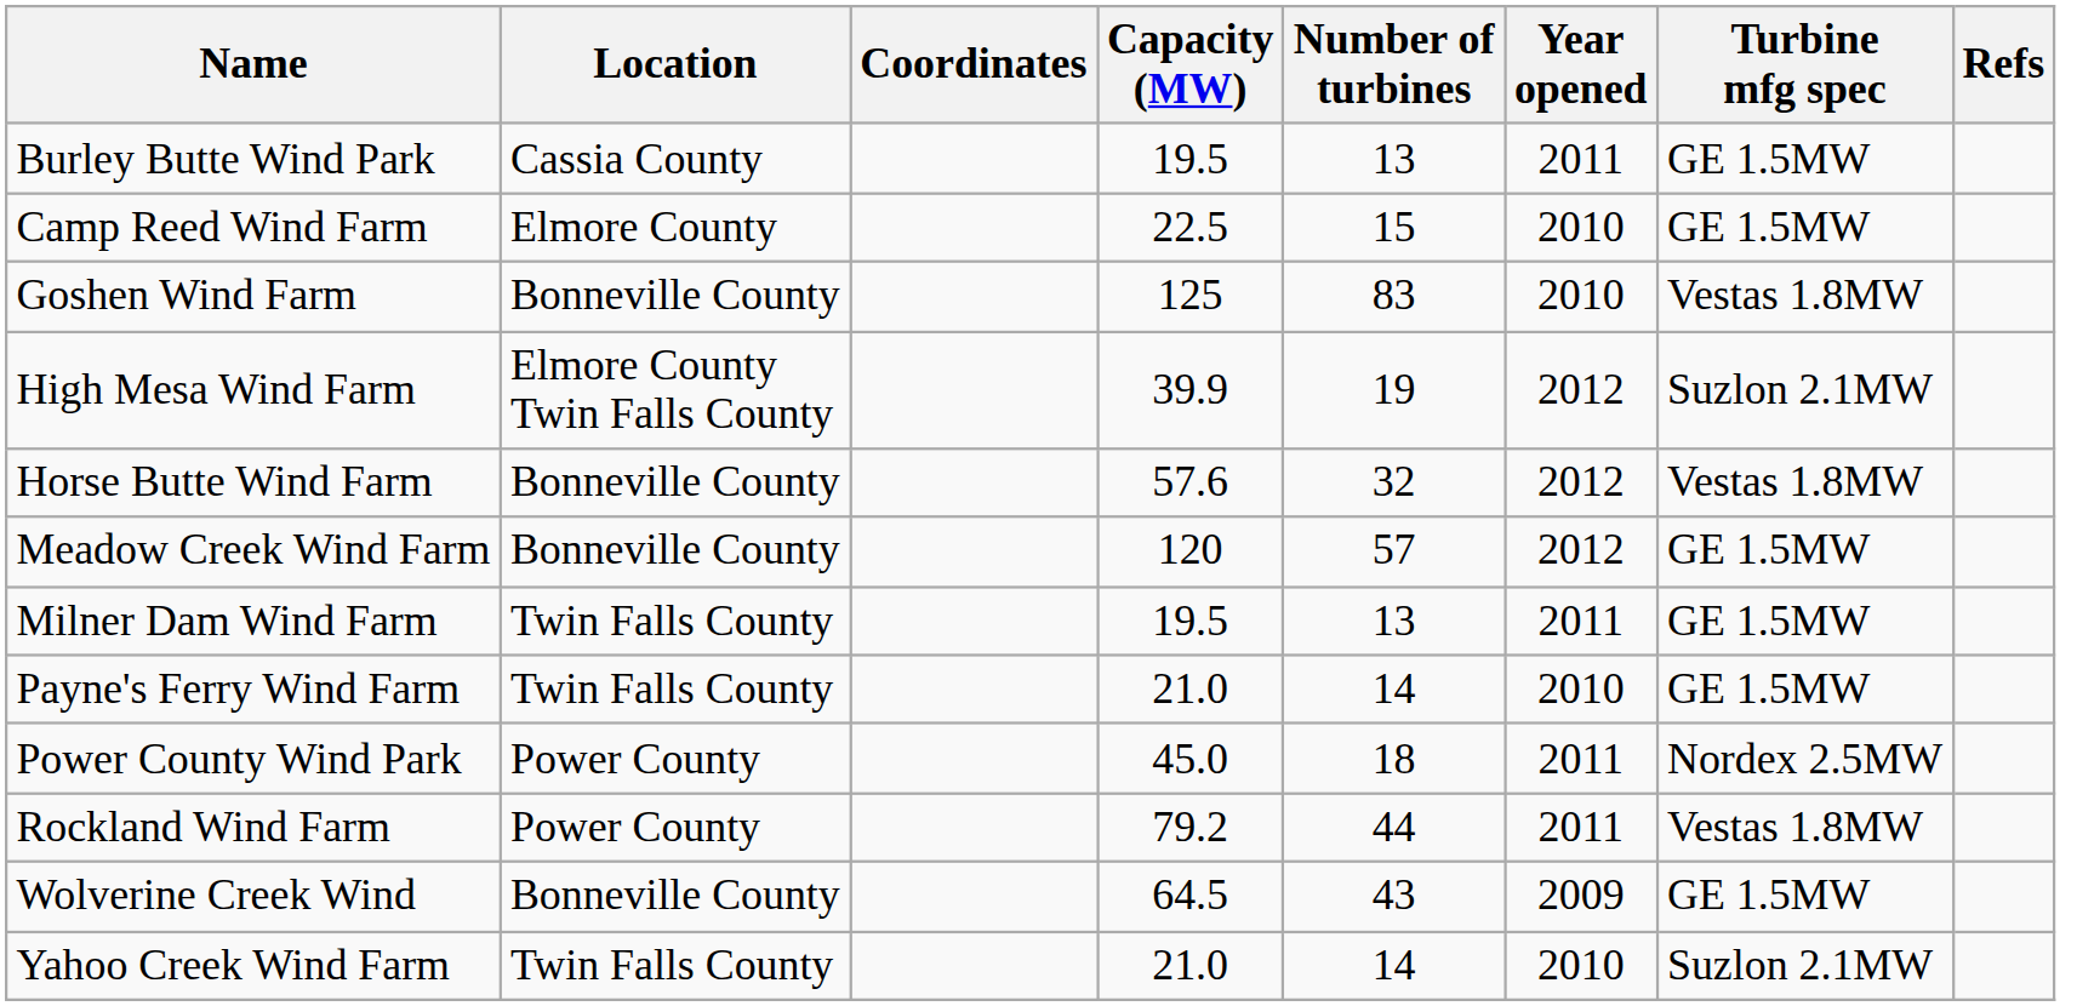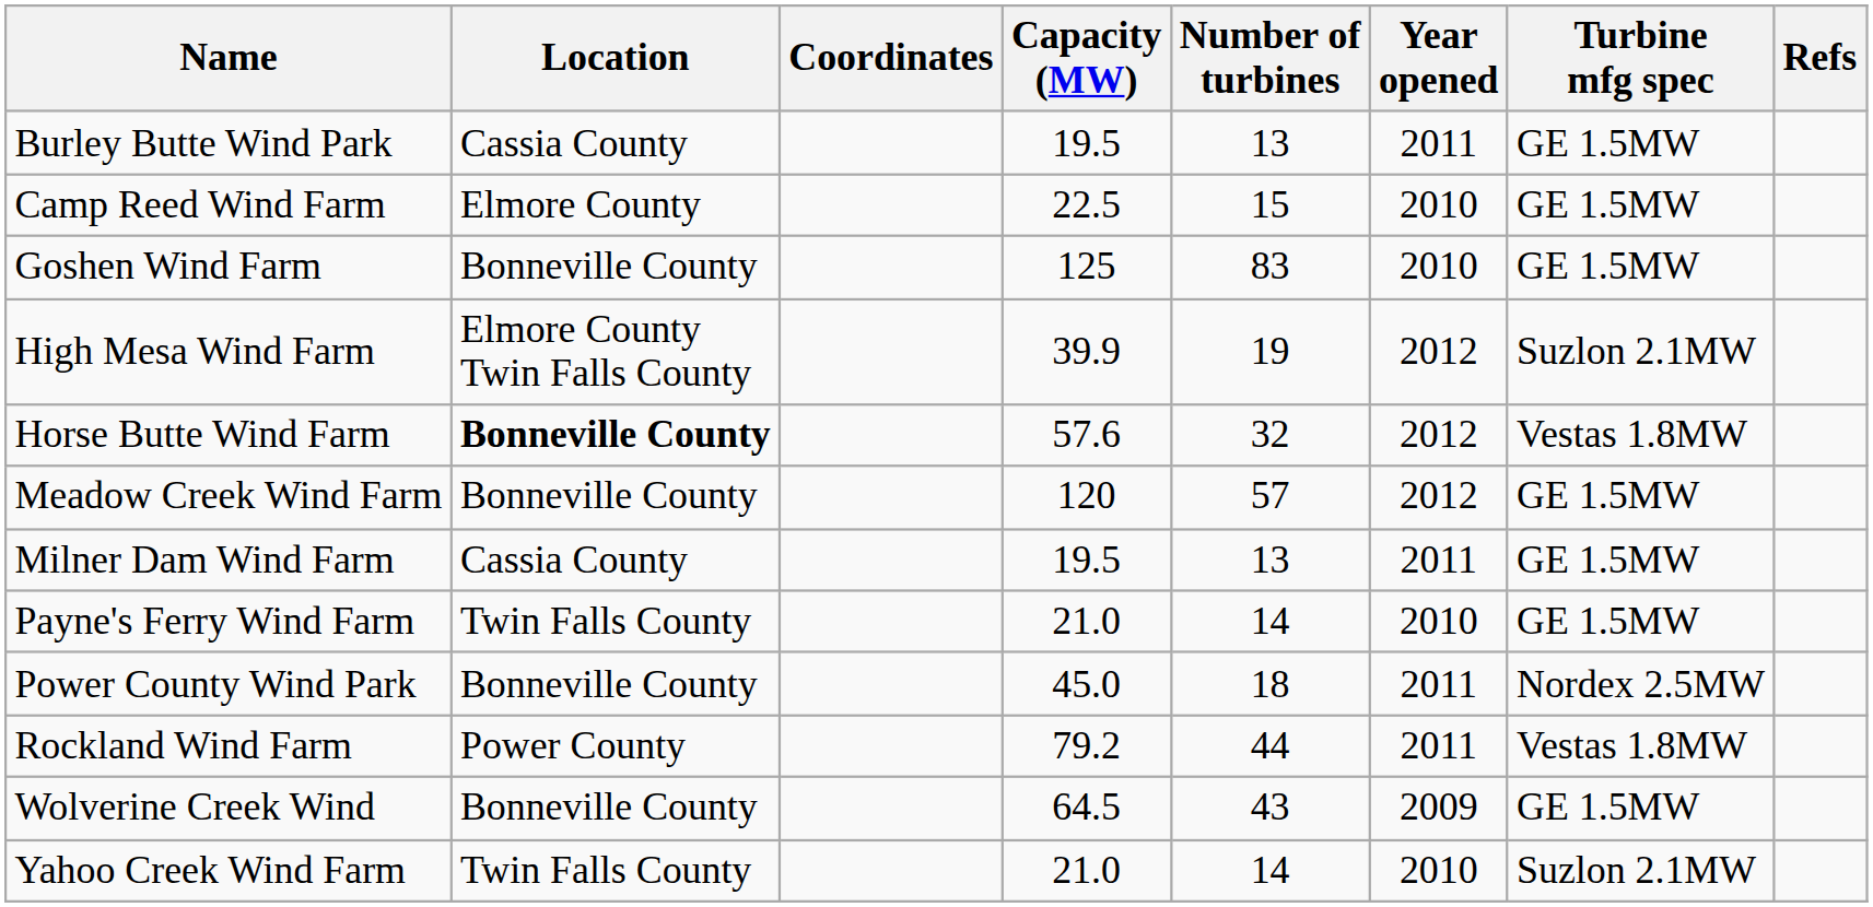Goshen Wind Farm | Turbine mfg spec: Vestas 1.8MW -> GE 1.5MW
Horse Butte Wind Farm | Location: normal -> bold
Milner Dam Wind Farm | Location: Twin Falls County -> Cassia County
Power County Wind Park | Location: Power County -> Bonneville County
